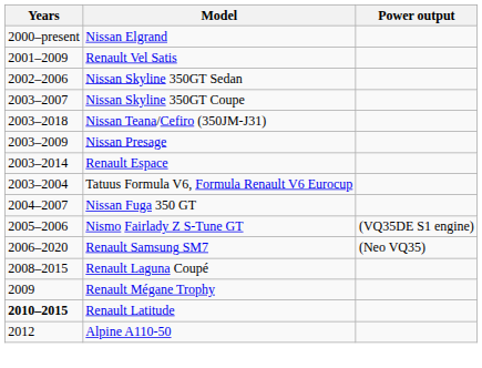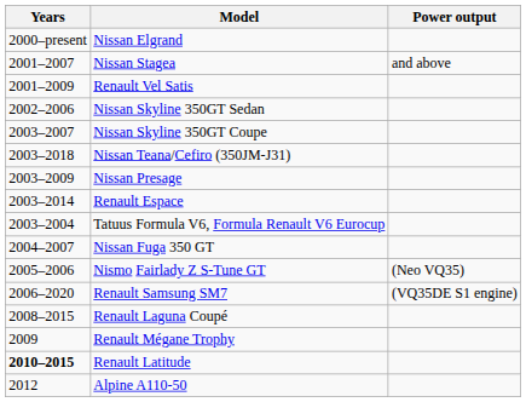+ row: 2001–2007 | Nissan Stagea | and above
Nismo Fairlady Z S-Tune GT | Power output: (VQ35DE S1 engine) -> (Neo VQ35)
Renault Samsung SM7 | Power output: (Neo VQ35) -> (VQ35DE S1 engine)
